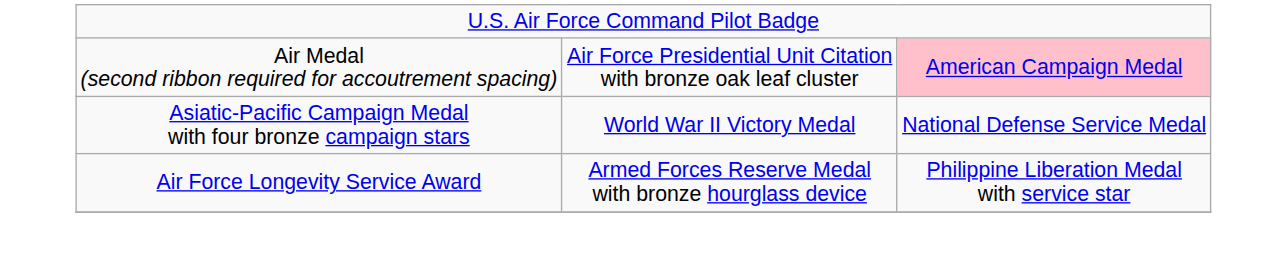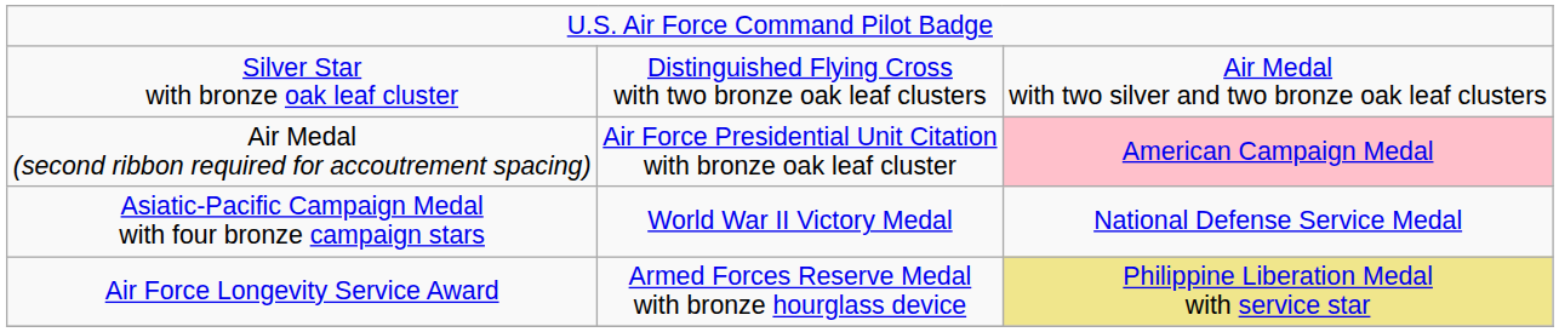+ row: Silver Star with bronze oak leaf cluster | Distinguished Flying Cross with two bronze oak leaf clusters | Air Medal with two silver and two bronze oak leaf clusters
Air Force Longevity Service Award | column 3: no background -> khaki background
